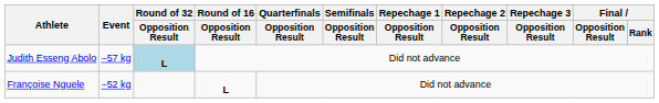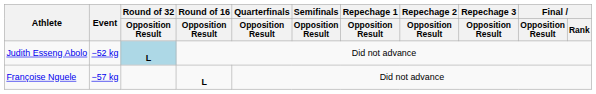Judith Esseng Abolo | Event: −57 kg -> −52 kg
Françoise Nguele | Event: −52 kg -> −57 kg
